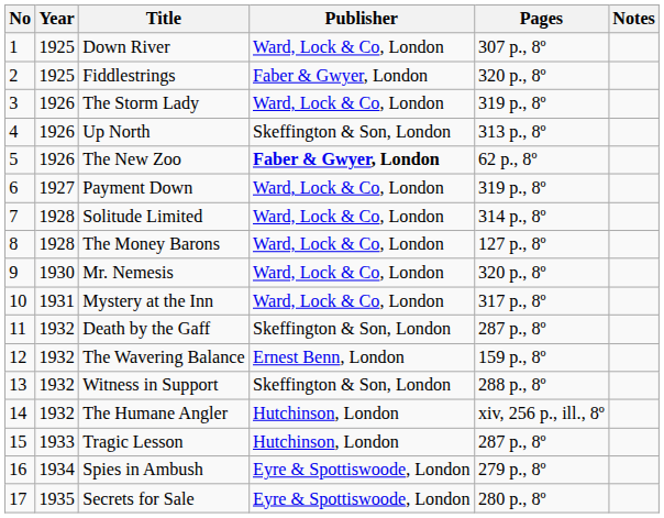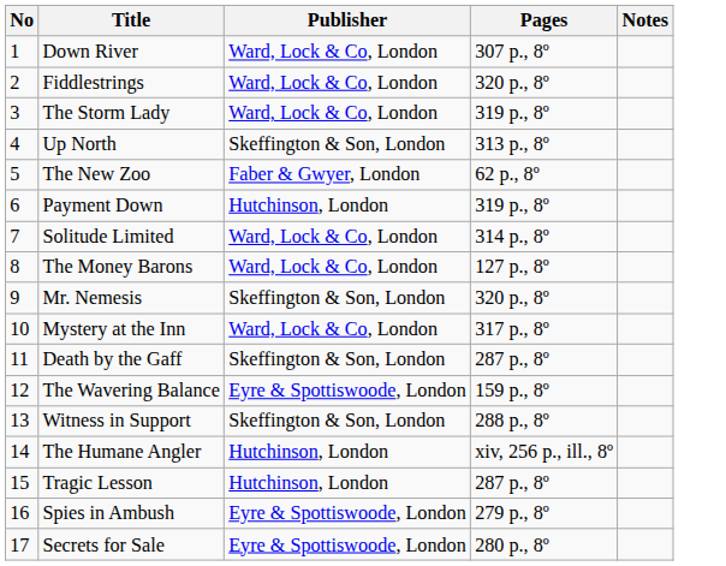- column: Year | 1925 | 1925 | 1926 | 1926 | 1926 | 1927 | 1928 | 1928 | 1930 | 1931 | 1932 | 1932 | 1932 | 1932 | 1933 | 1934 | 1935
Fiddlestrings | Publisher: Faber & Gwyer, London -> Ward, Lock & Co, London
The New Zoo | Publisher: bold -> normal
Payment Down | Publisher: Ward, Lock & Co, London -> Hutchinson, London
Mr. Nemesis | Publisher: Ward, Lock & Co, London -> Skeffington & Son, London
The Wavering Balance | Publisher: Ernest Benn, London -> Eyre & Spottiswoode, London
